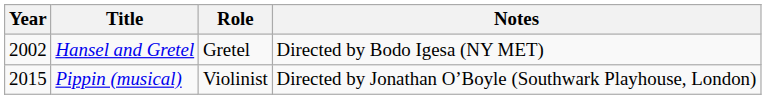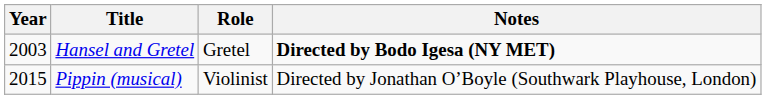Hansel and Gretel | Year: 2002 -> 2003
Hansel and Gretel | Notes: normal -> bold
